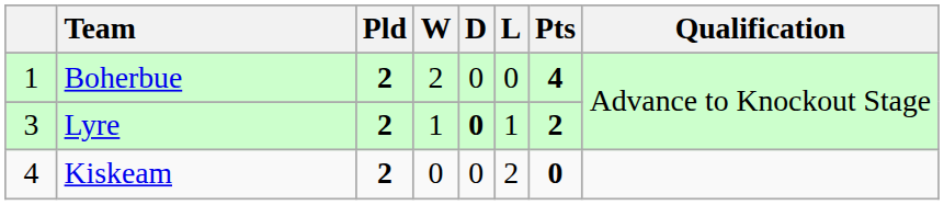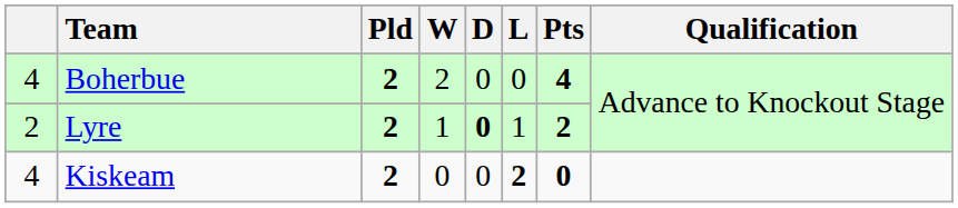Boherbue | column 1: 1 -> 4
Lyre | column 1: 3 -> 2
Kiskeam | L: normal -> bold
